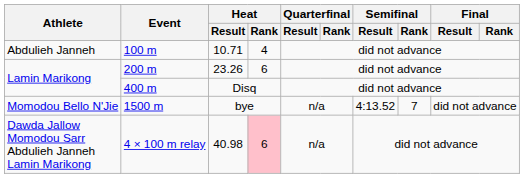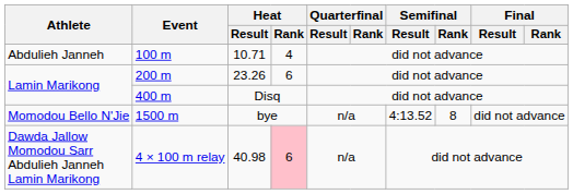1500 m | Semifinal / Rank: 7 -> 8
